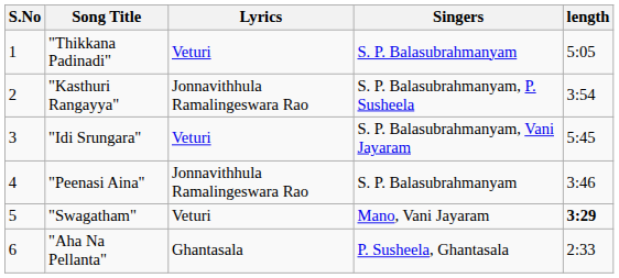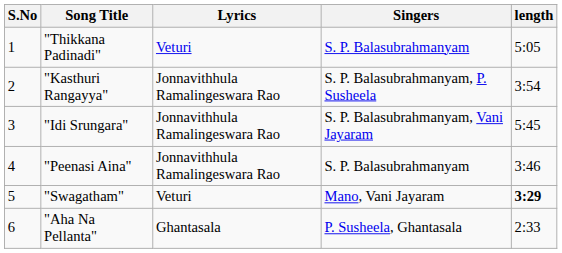"Idi Srungara" | Lyrics: Veturi -> Jonnavithhula Ramalingeswara Rao
